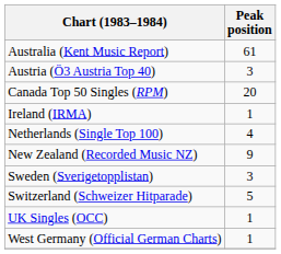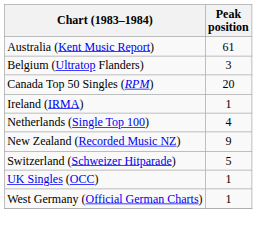- row: Austria (Ö3 Austria Top 40) | 3
+ row: Belgium (Ultratop Flanders) | 3
- row: Sweden (Sverigetopplistan) | 3
